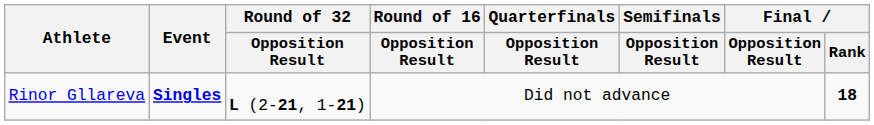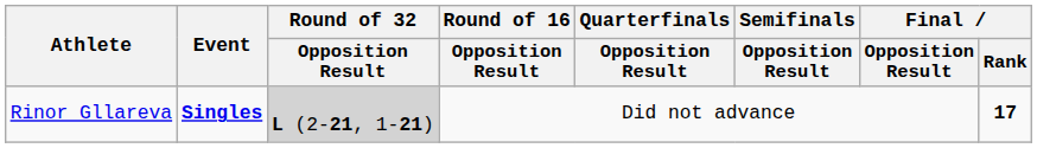Rinor Gllareva | Round of 32 / Opposition Result: no background -> lightgrey background
Rinor Gllareva | Final / Rank: 18 -> 17
